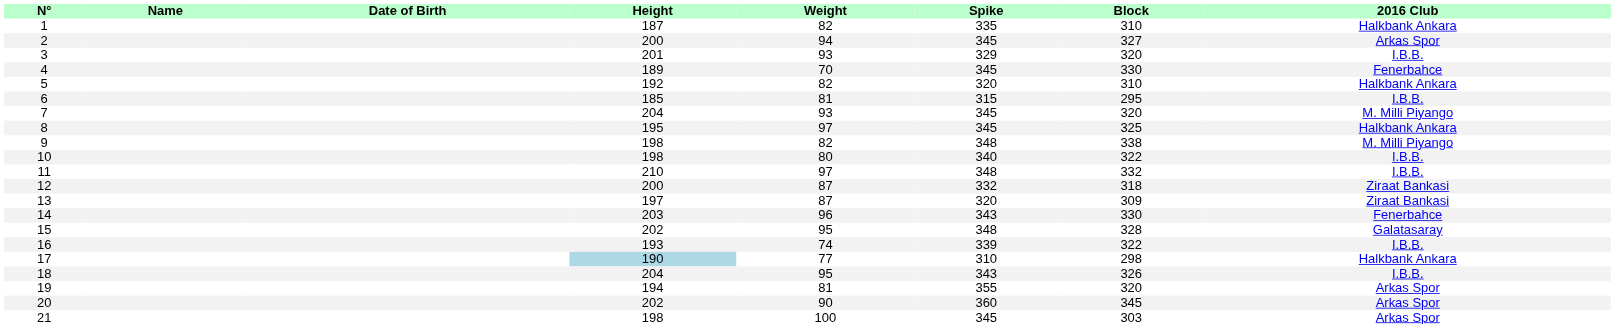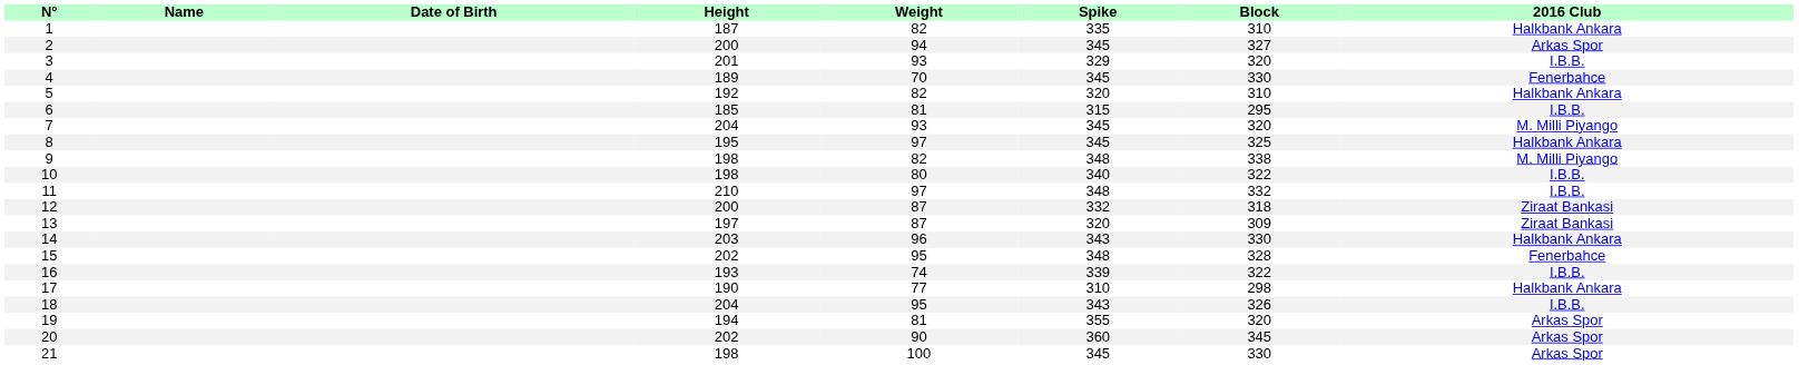14 | 2016 Club: Fenerbahce -> Halkbank Ankara
15 | 2016 Club: Galatasaray -> Fenerbahce
17 | Height: lightblue background -> no background
21 | Block: 303 -> 330
